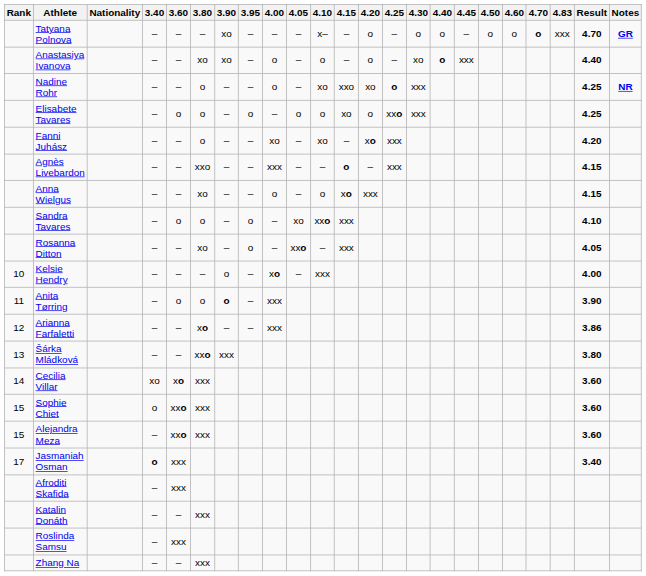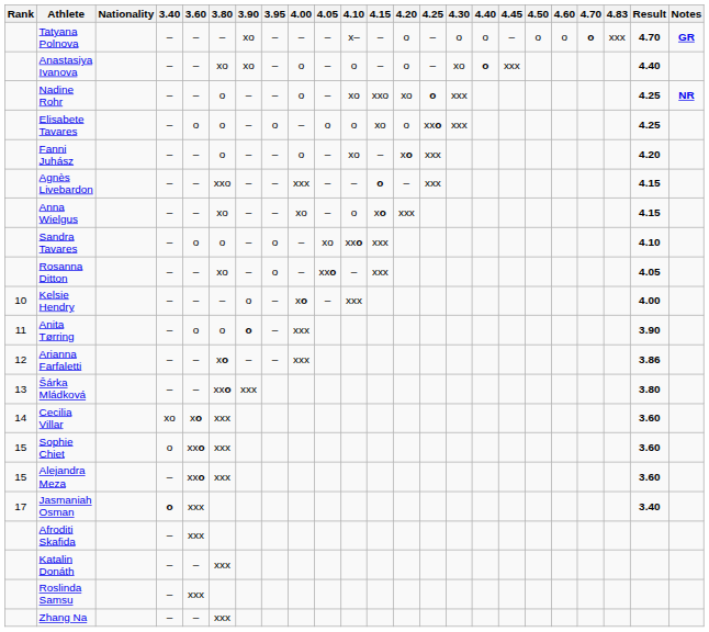Fanni Juhász | 4.00: xo -> o
Anna Wielgus | 4.00: o -> xo
